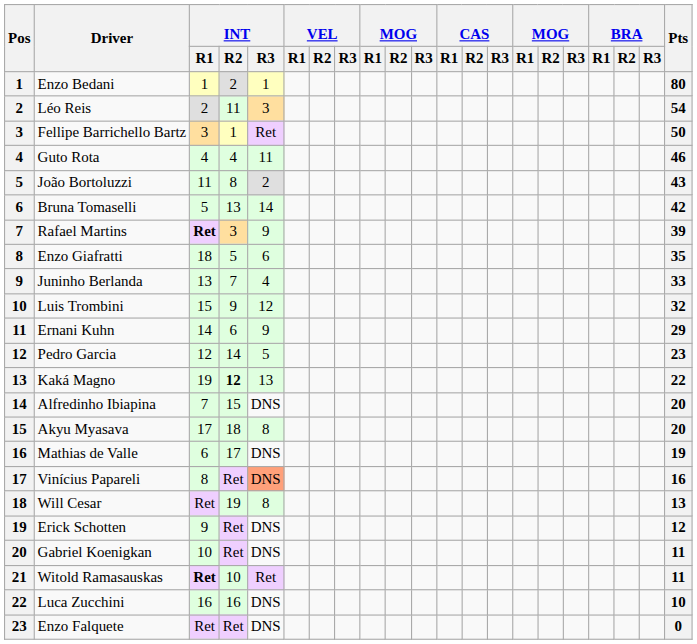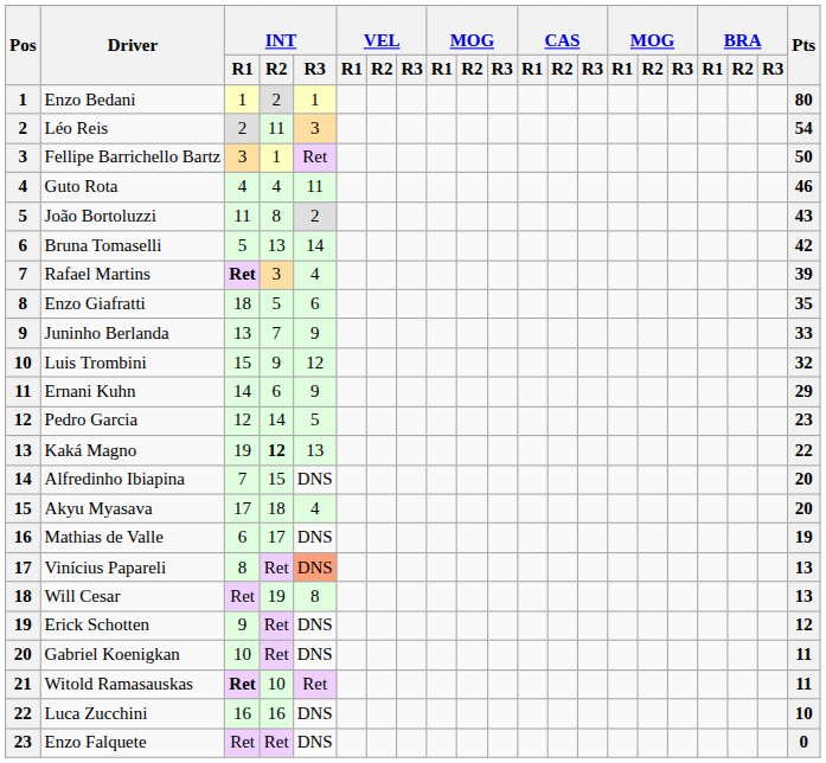Rafael Martins | INT / R3: 9 -> 4
Juninho Berlanda | INT / R3: 4 -> 9
Akyu Myasava | INT / R3: 8 -> 4
Vinícius Papareli | Pts: 16 -> 13
